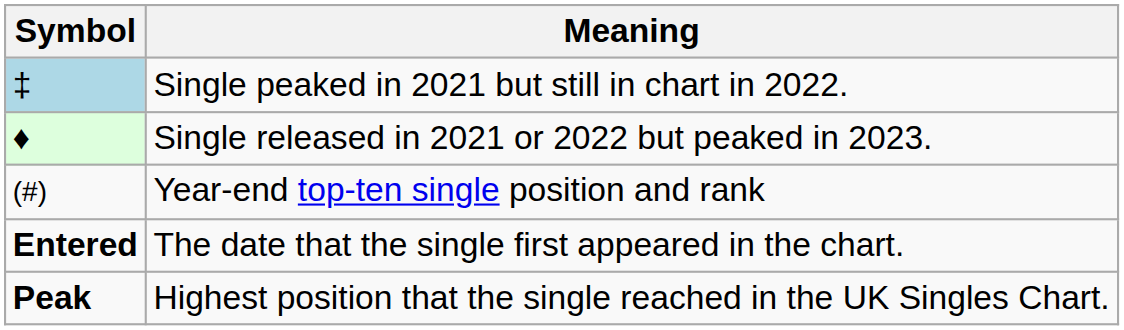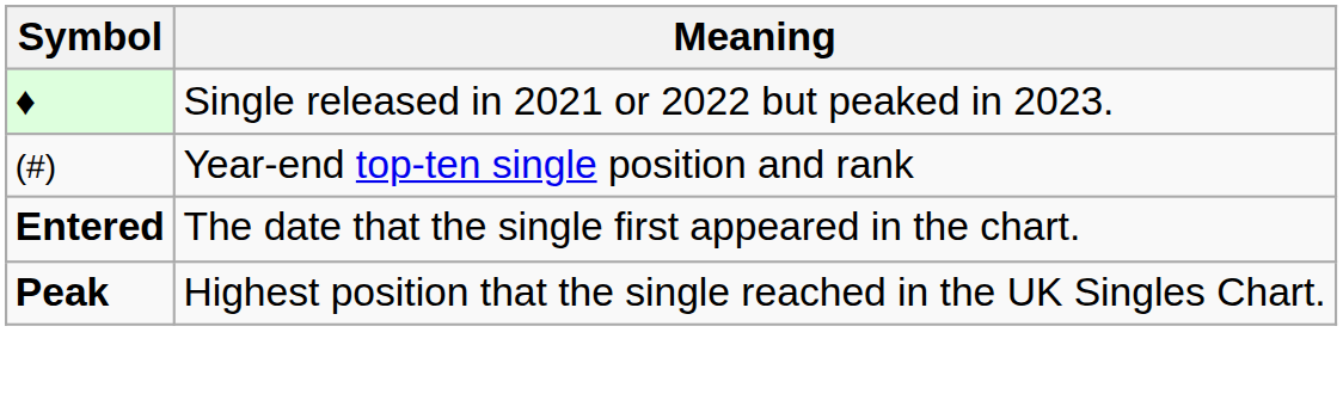- row: ‡ | Single peaked in 2021 but still in chart in 2022.
